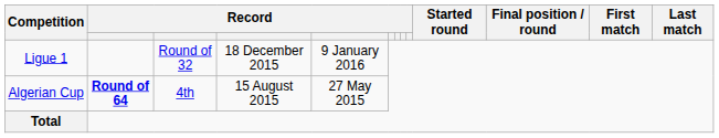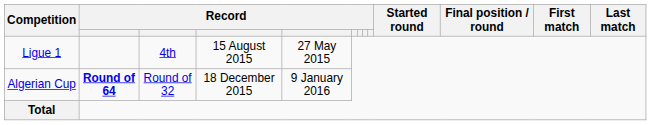Ligue 1 | column 3: Round of 32 -> 4th
Ligue 1 | column 4: 18 December 2015 -> 15 August 2015
Ligue 1 | column 5: 9 January 2016 -> 27 May 2015
Algerian Cup | column 3: 4th -> Round of 32
Algerian Cup | column 4: 15 August 2015 -> 18 December 2015
Algerian Cup | column 5: 27 May 2015 -> 9 January 2016
